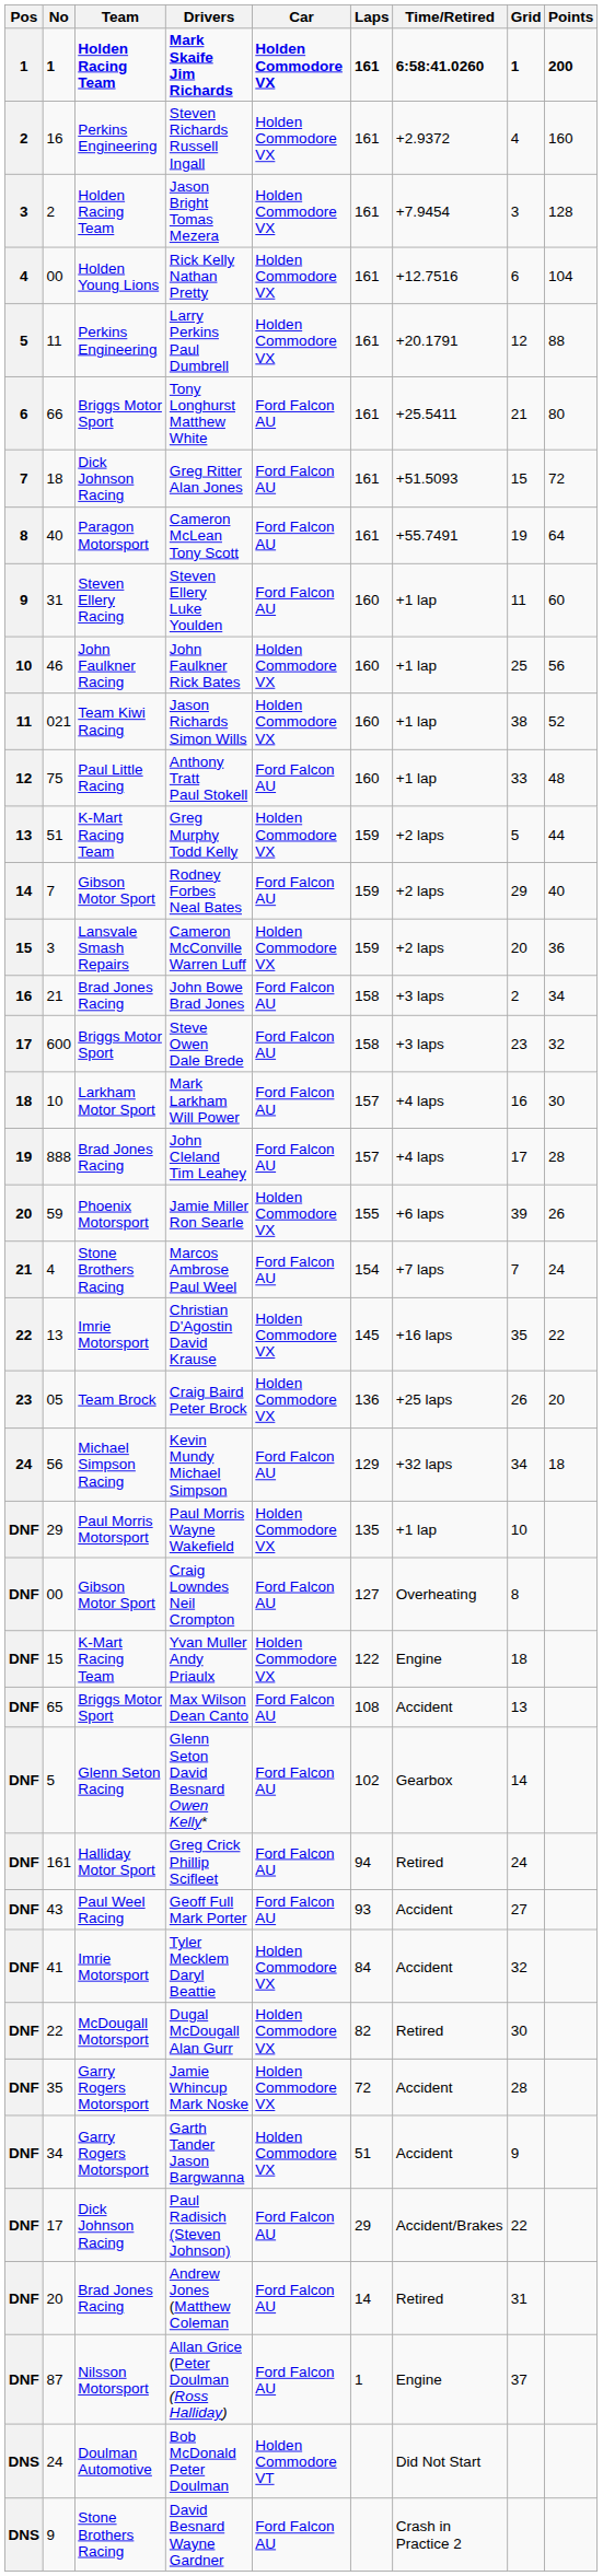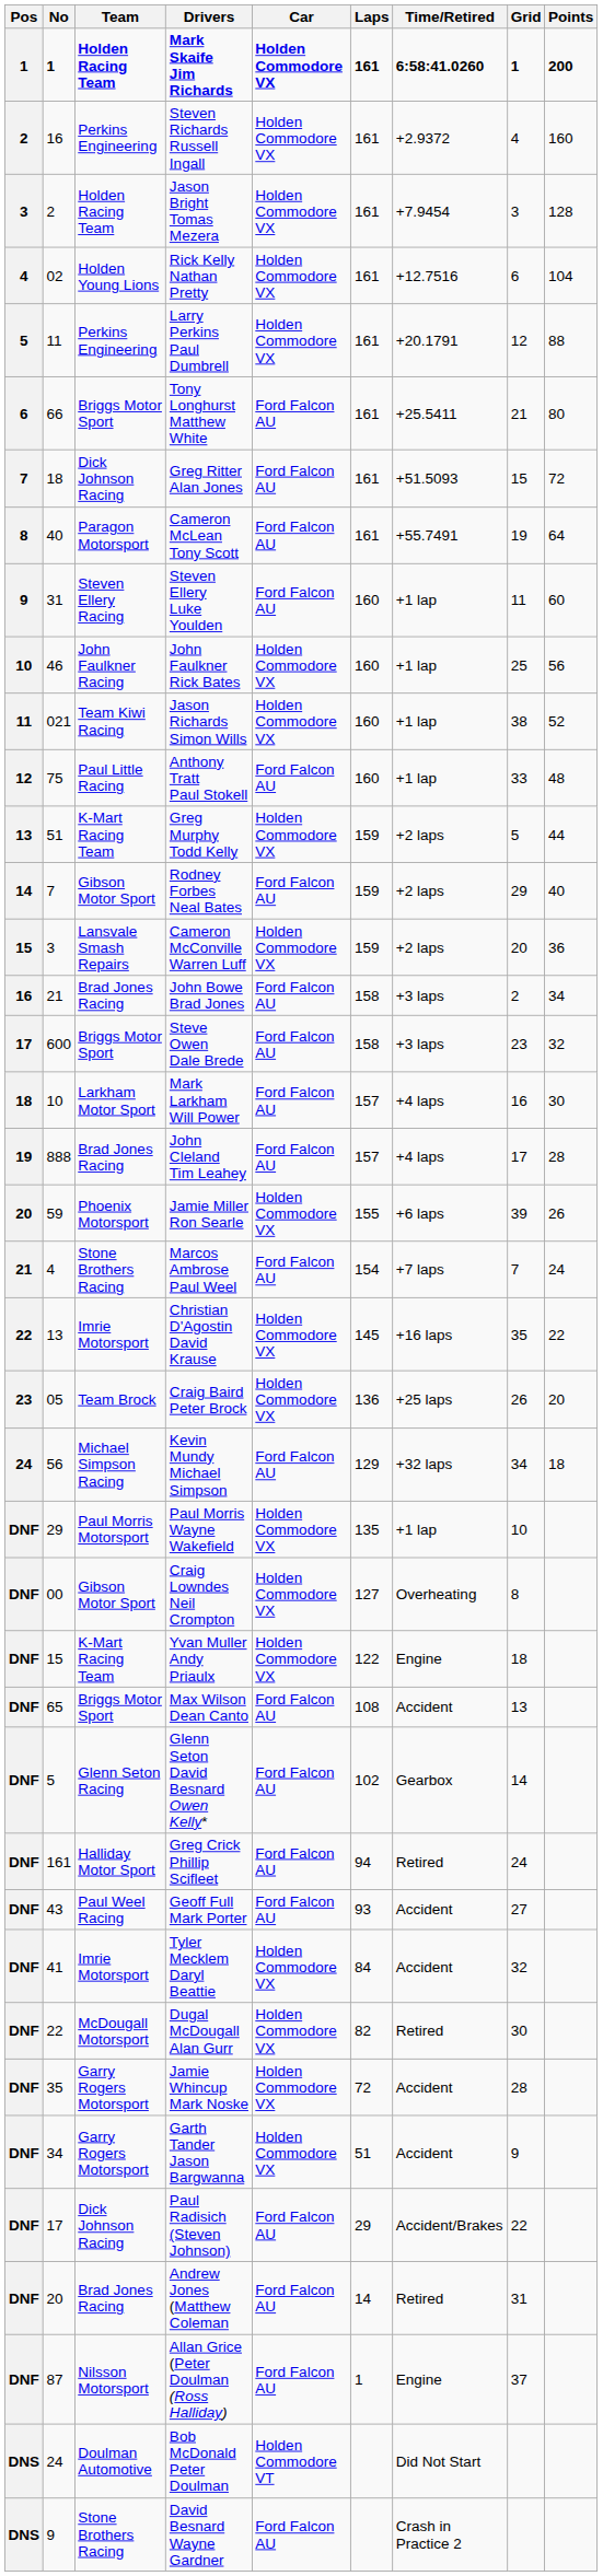Rick Kelly Nathan Pretty | No: 00 -> 02
Craig Lowndes Neil Crompton | Car: Ford Falcon AU -> Holden Commodore VX
